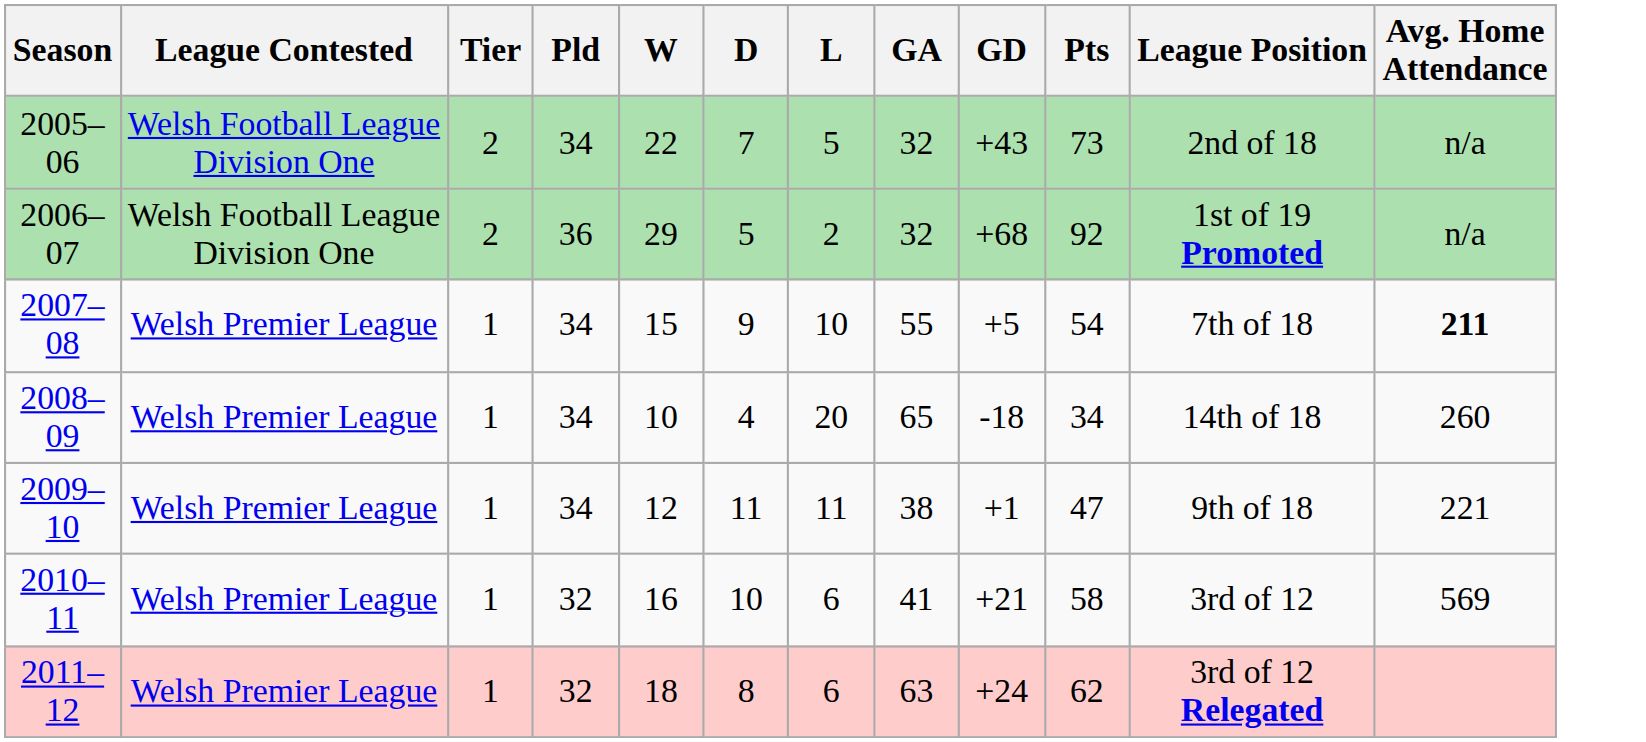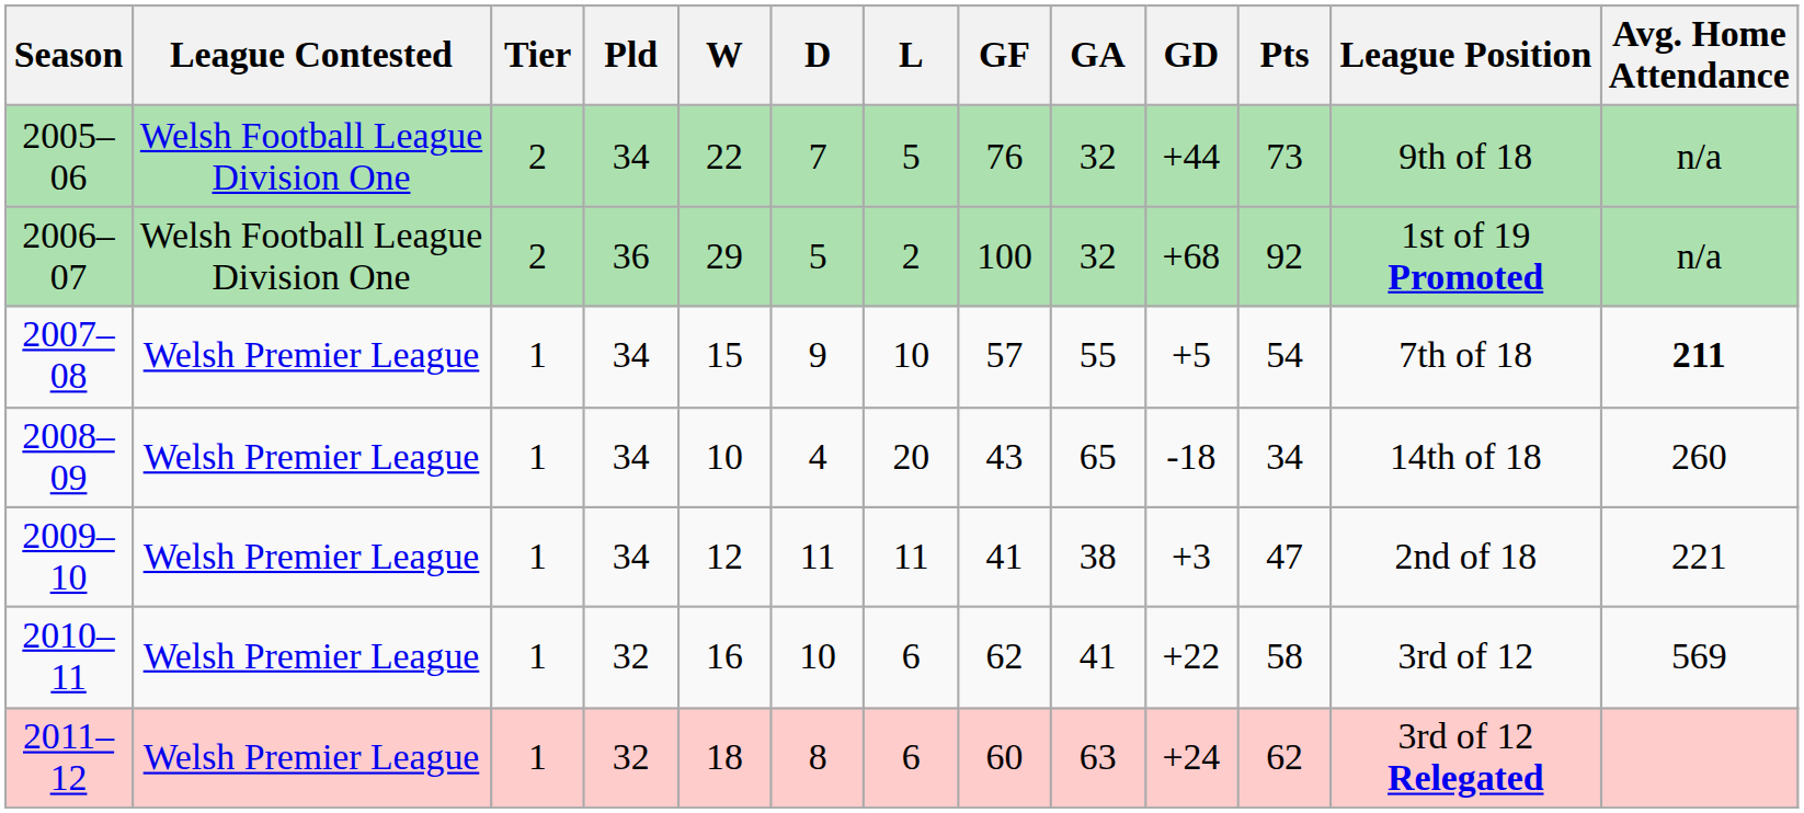+ column: GF | 76 | 100 | 57 | 43 | 41 | 62 | 60
2005–06 | GD: +43 -> +44
2005–06 | League Position: 2nd of 18 -> 9th of 18
2009–10 | GD: +1 -> +3
2009–10 | League Position: 9th of 18 -> 2nd of 18
2010–11 | GD: +21 -> +22
